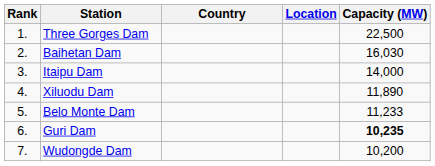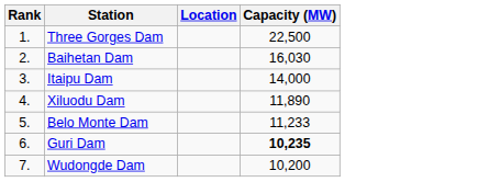- column: Country
